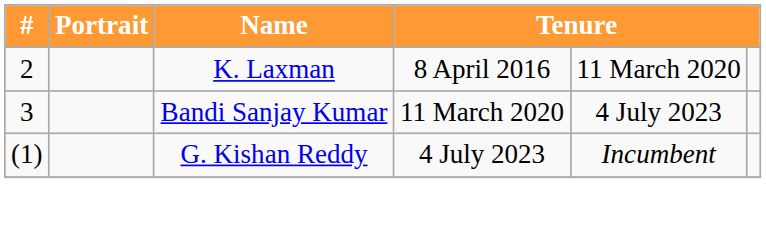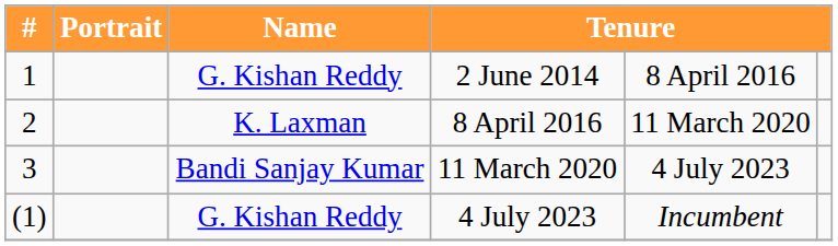+ row: 1 | G. Kishan Reddy | 2 June 2014 | 8 April 2016
